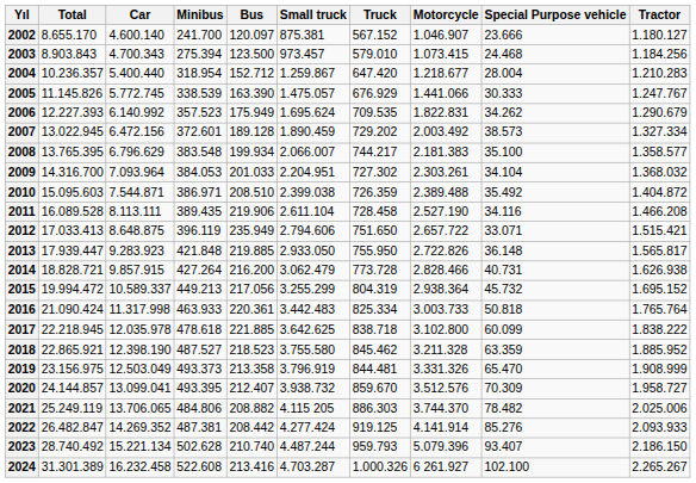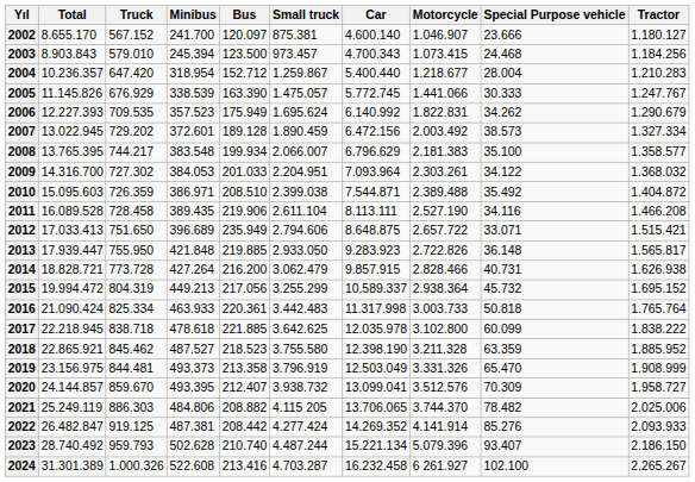columns swapped: Car <-> Truck
2003 | Minibus: 275.394 -> 245.394
2009 | Special Purpose vehicle: 34.104 -> 34.122
2012 | Minibus: 396.119 -> 396.689
